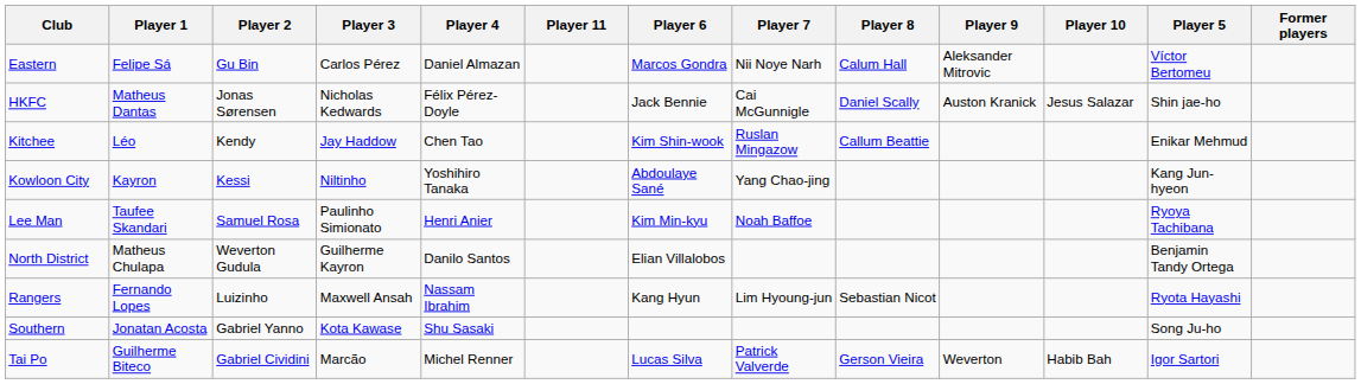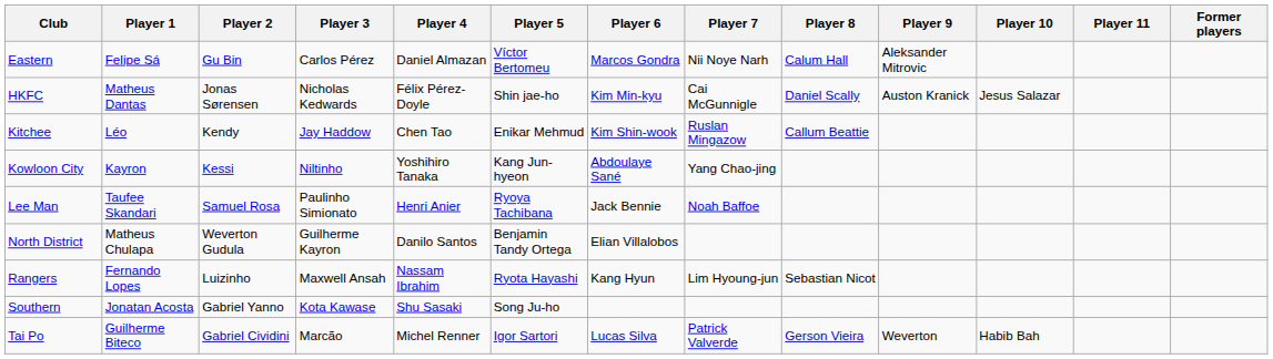columns swapped: Player 5 <-> Player 11
HKFC | Player 6: Jack Bennie -> Kim Min-kyu
Lee Man | Player 6: Kim Min-kyu -> Jack Bennie
